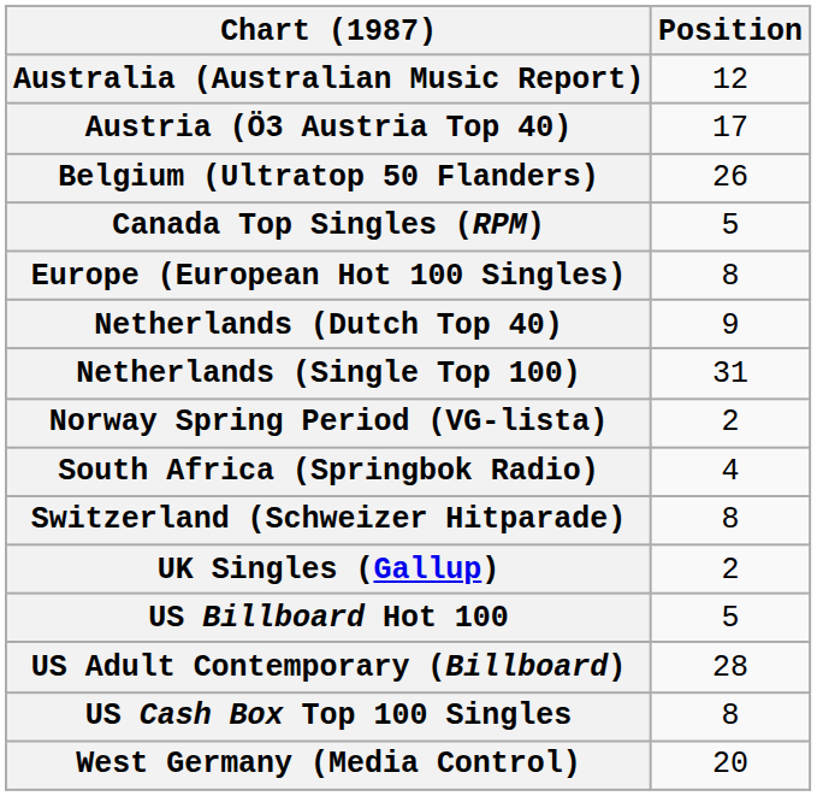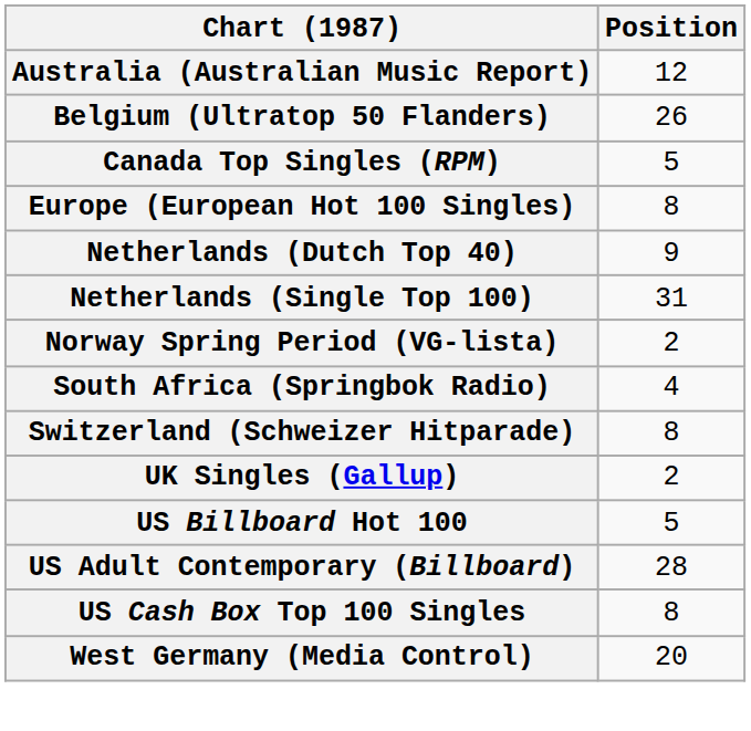- row: Austria (Ö3 Austria Top 40) | 17
